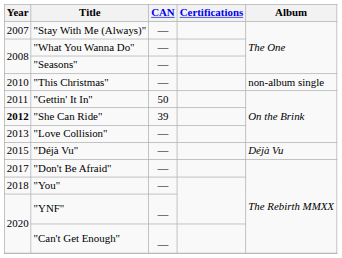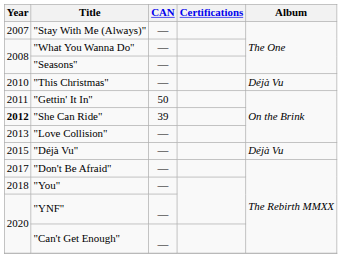"This Christmas" | Album: non-album single -> Déjà Vu
